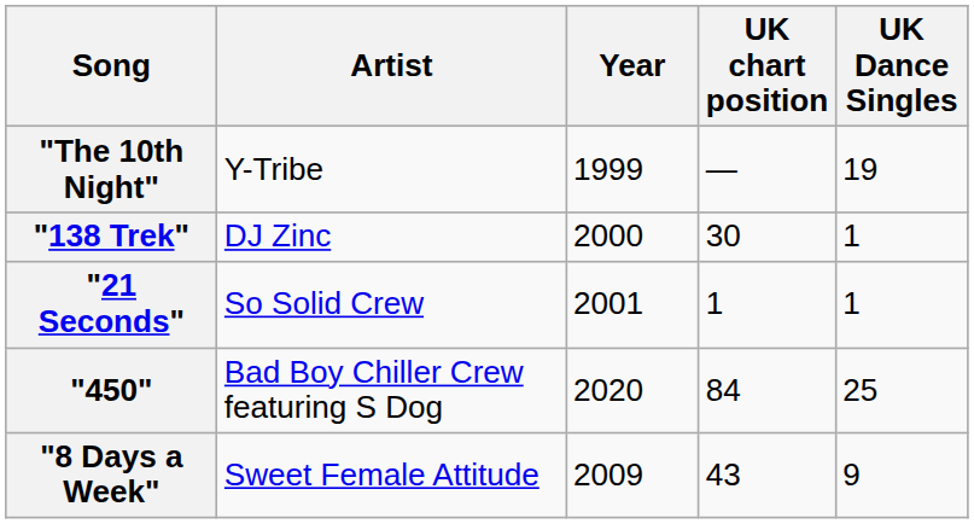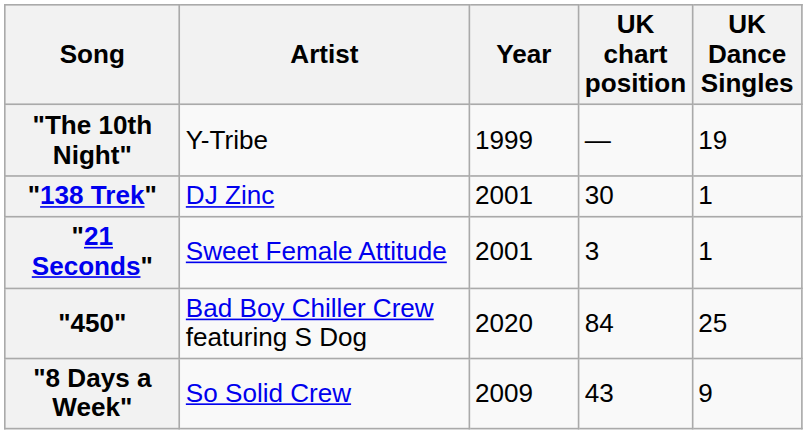"138 Trek" | Year: 2000 -> 2001
"21 Seconds" | Artist: So Solid Crew -> Sweet Female Attitude
"21 Seconds" | UK chart position: 1 -> 3
"8 Days a Week" | Artist: Sweet Female Attitude -> So Solid Crew
